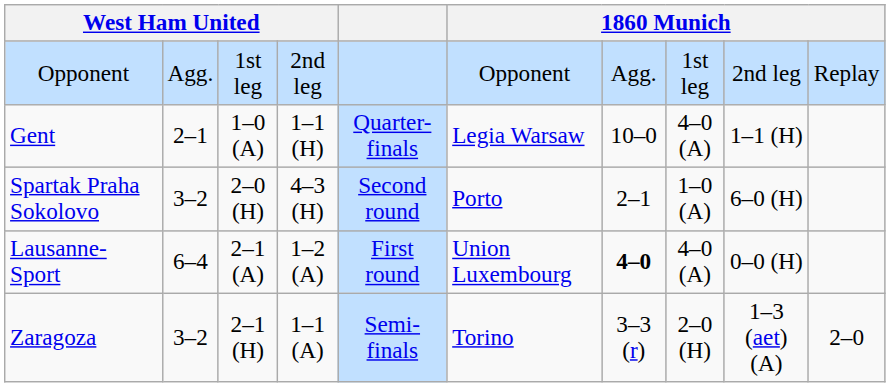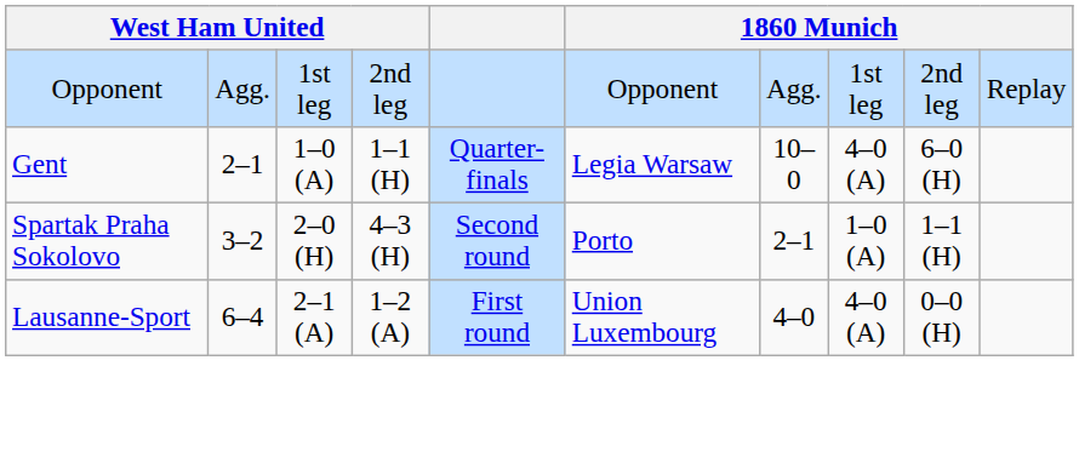Gent | column 9: 1–1 (H) -> 6–0 (H)
Spartak Praha Sokolovo | column 9: 6–0 (H) -> 1–1 (H)
Lausanne-Sport | column 7: bold -> normal
- row: Zaragoza | 3–2 | 2–1 (H) | 1–1 (A) | Semi-finals | Torino | 3–3 (r) | 2–0 (H) | 1–3 (aet) (A) | 2–0
